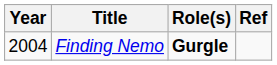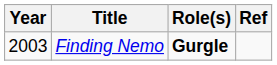Finding Nemo | Year: 2004 -> 2003
